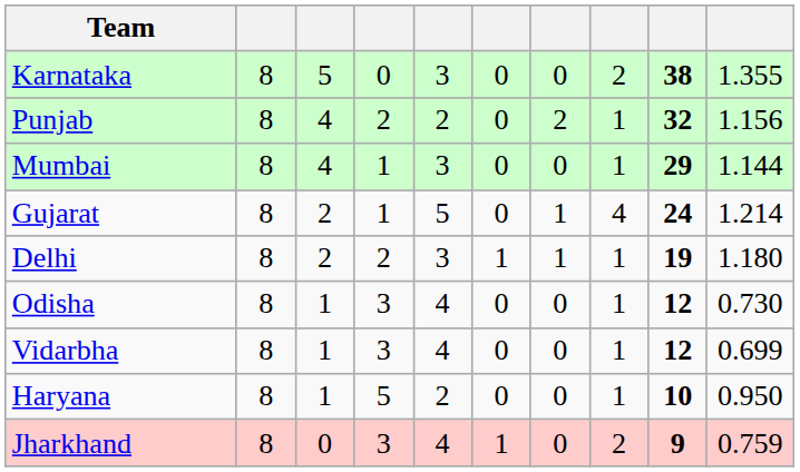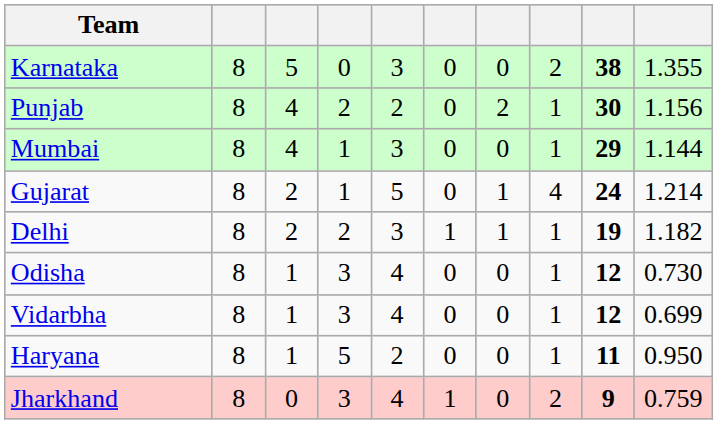Punjab | column 9: 32 -> 30
Delhi | column 10: 1.180 -> 1.182
Haryana | column 9: 10 -> 11
